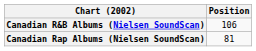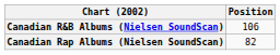Canadian Rap Albums (Nielsen SoundScan) | Position: 81 -> 82
